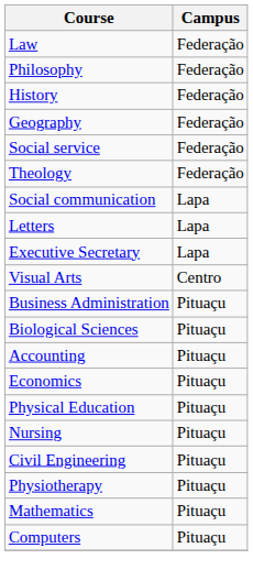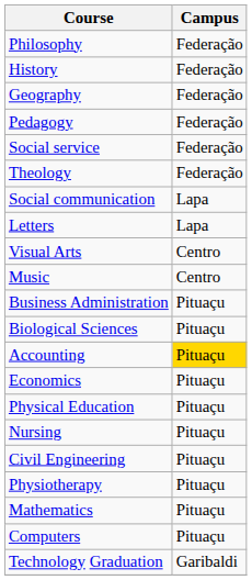- row: Law | Federação
+ row: Pedagogy | Federação
- row: Executive Secretary | Lapa
+ row: Music | Centro
Accounting | Campus: no background -> gold background
+ row: Technology Graduation | Garibaldi
